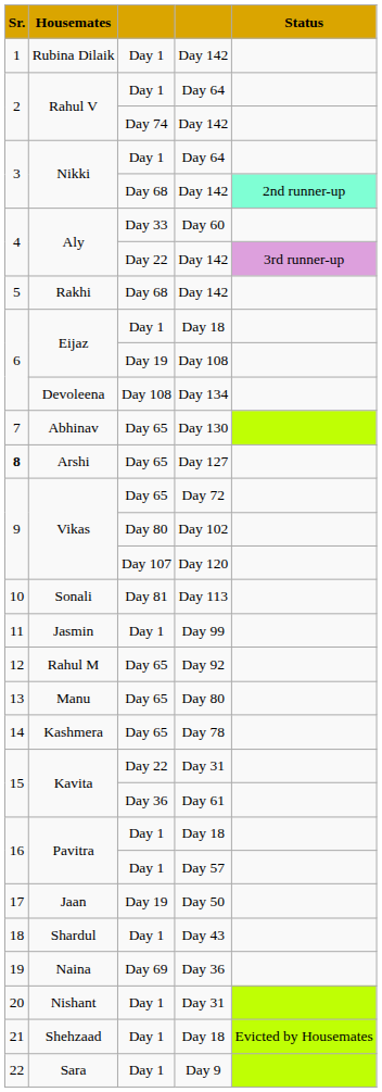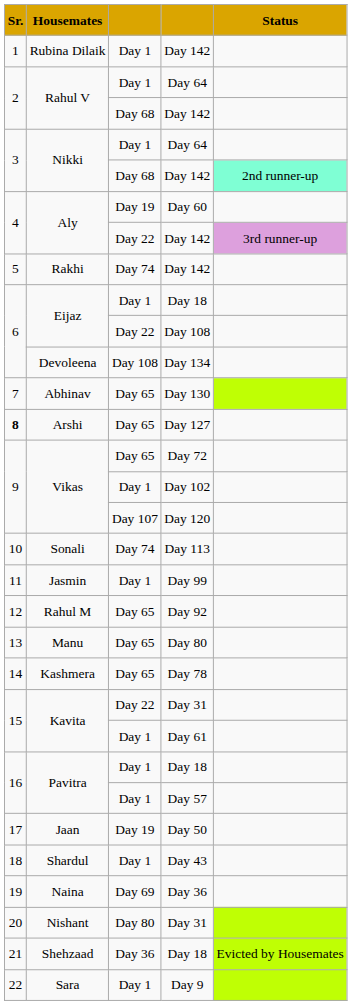Rahul V / Day 142 | column 3: Day 74 -> Day 68
Aly / Day 60 | column 3: Day 33 -> Day 19
Rakhi | column 3: Day 68 -> Day 74
Eijaz / Day 108 | column 3: Day 19 -> Day 22
Vikas / Day 102 | column 3: Day 80 -> Day 1
Sonali | column 3: Day 81 -> Day 74
Kavita / Day 61 | column 3: Day 36 -> Day 1
Nishant | column 3: Day 1 -> Day 80
Shehzaad | column 3: Day 1 -> Day 36
